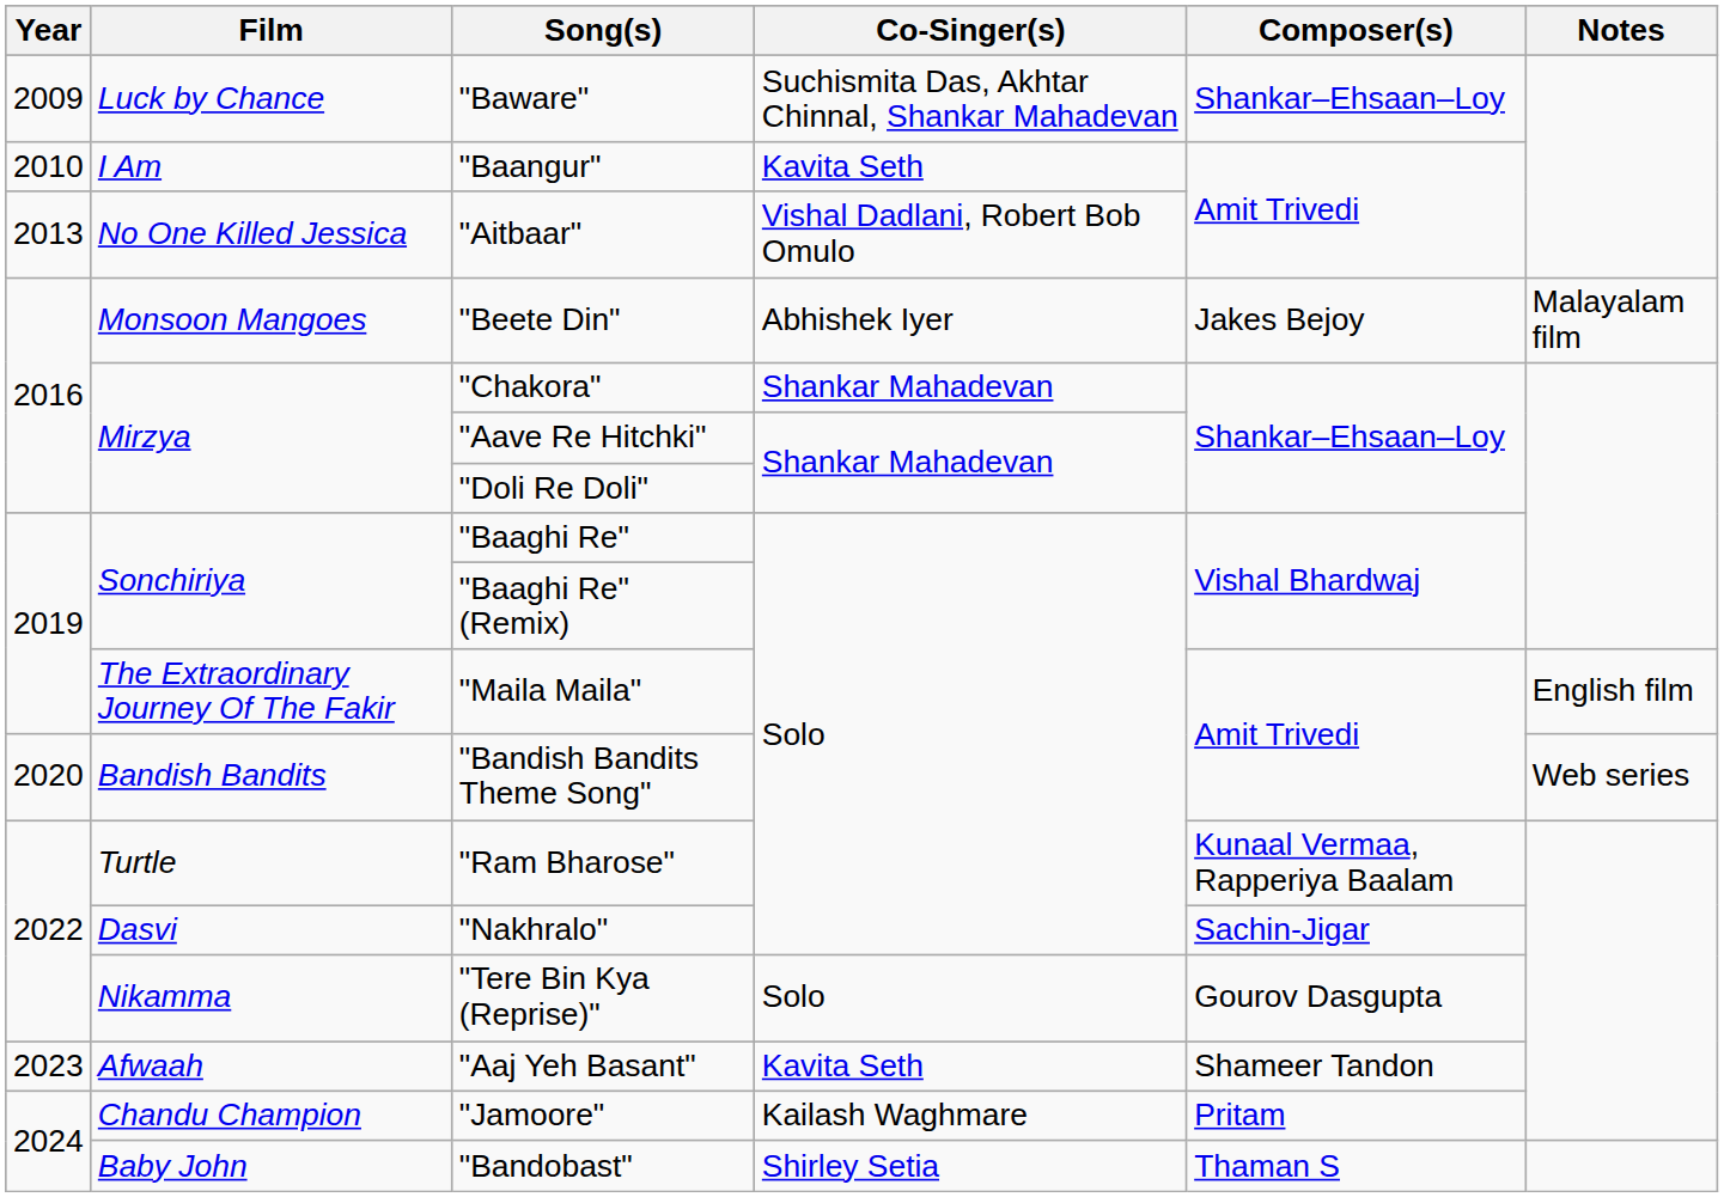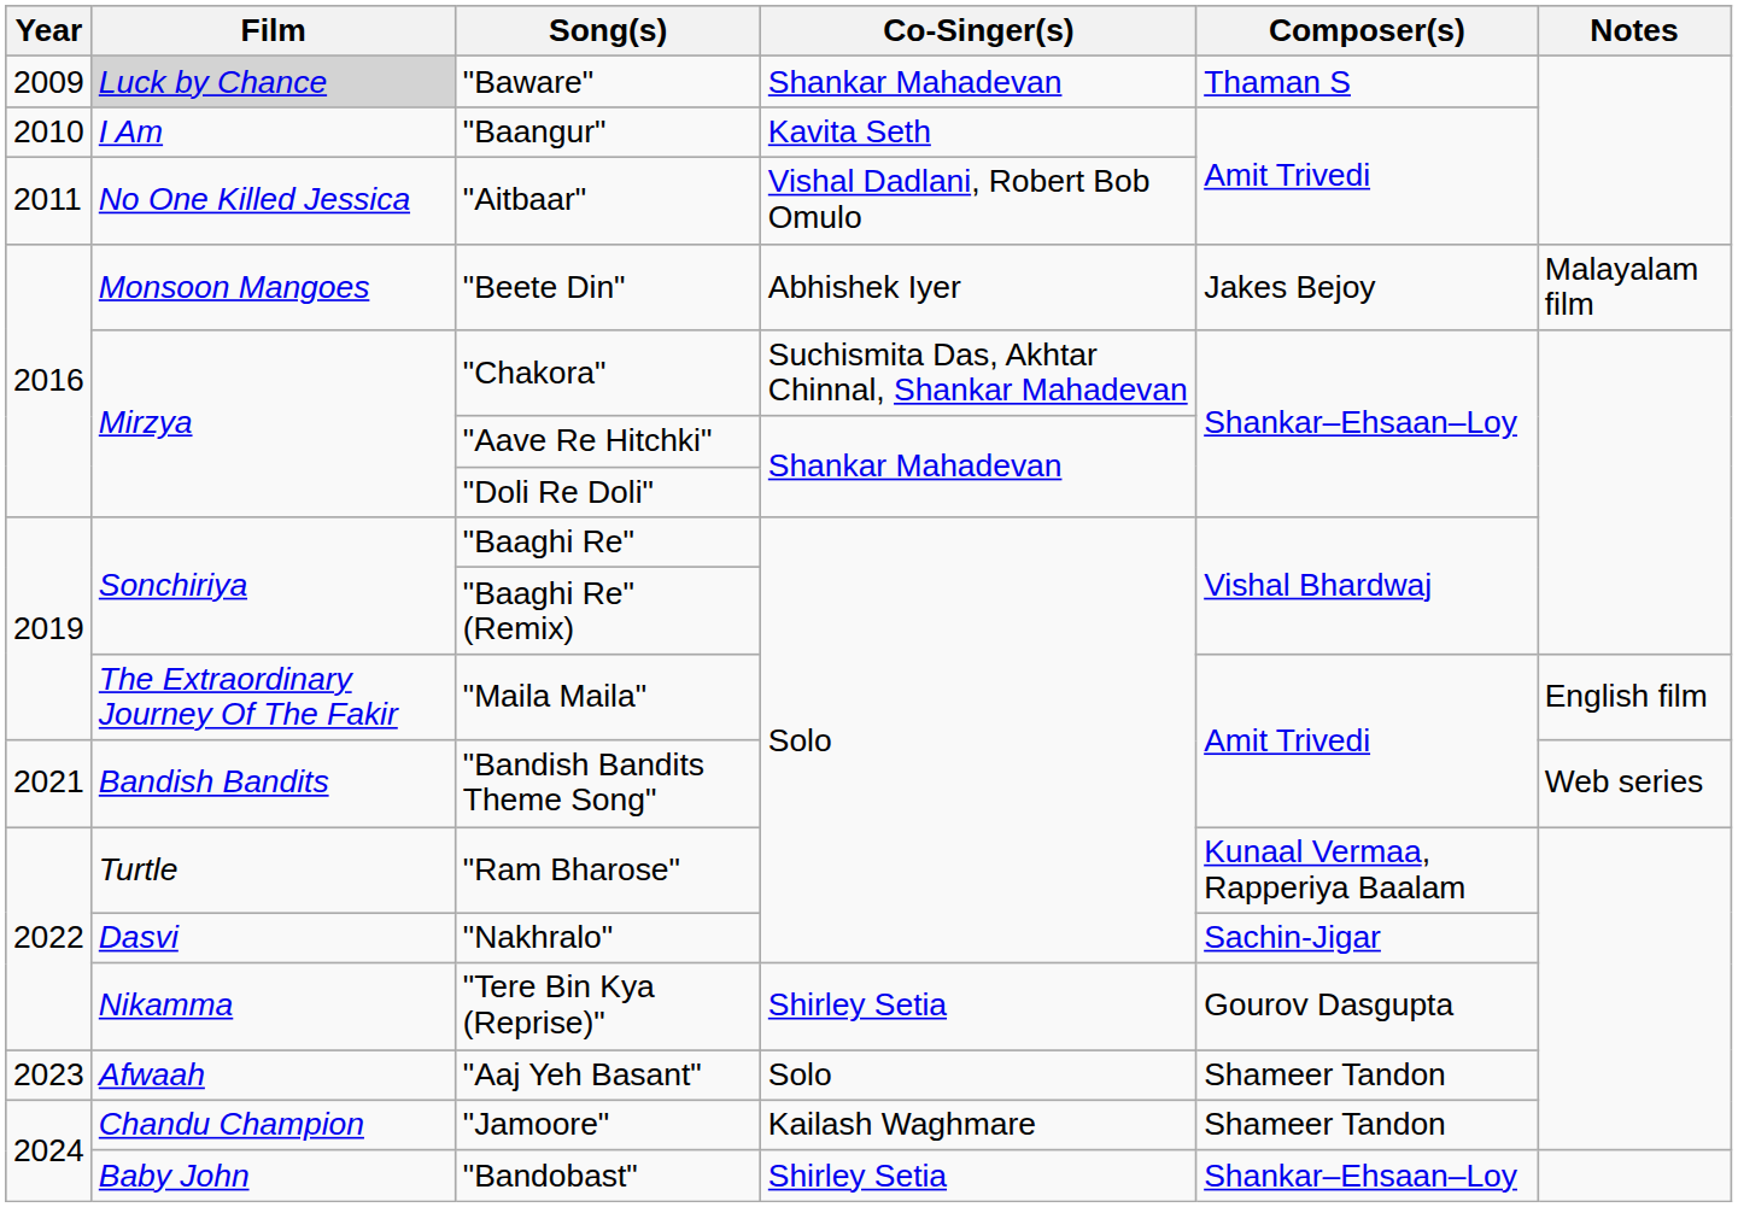"Baware" | Film: no background -> lightgrey background
"Baware" | Co-Singer(s): Suchismita Das, Akhtar Chinnal, Shankar Mahadevan -> Shankar Mahadevan
"Baware" | Composer(s): Shankar–Ehsaan–Loy -> Thaman S
"Aitbaar" | Year: 2013 -> 2011
"Chakora" | Co-Singer(s): Shankar Mahadevan -> Suchismita Das, Akhtar Chinnal, Shankar Mahadevan
"Bandish Bandits Theme Song" | Year: 2020 -> 2021
"Tere Bin Kya (Reprise)" | Co-Singer(s): Solo -> Shirley Setia
"Aaj Yeh Basant" | Co-Singer(s): Kavita Seth -> Solo
"Jamoore" | Composer(s): Pritam -> Shameer Tandon
"Bandobast" | Composer(s): Thaman S -> Shankar–Ehsaan–Loy
